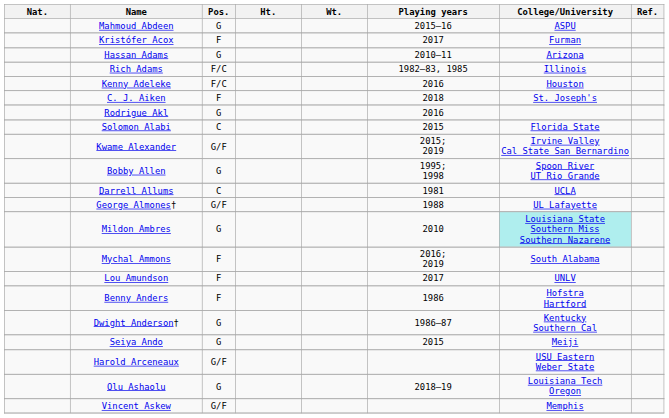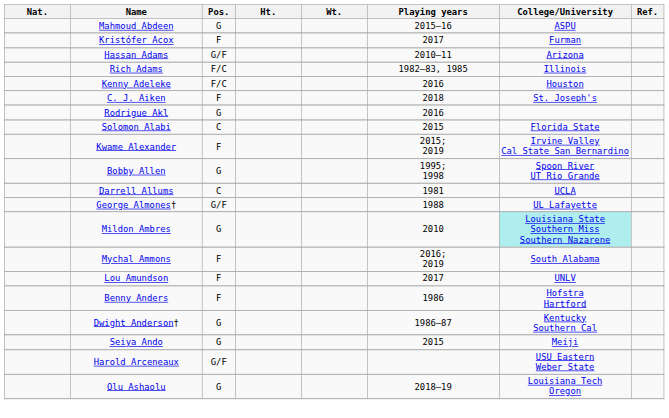Hassan Adams | Pos.: G -> G/F
Kwame Alexander | Pos.: G/F -> F
- row: Vincent Askew | G/F | Memphis
